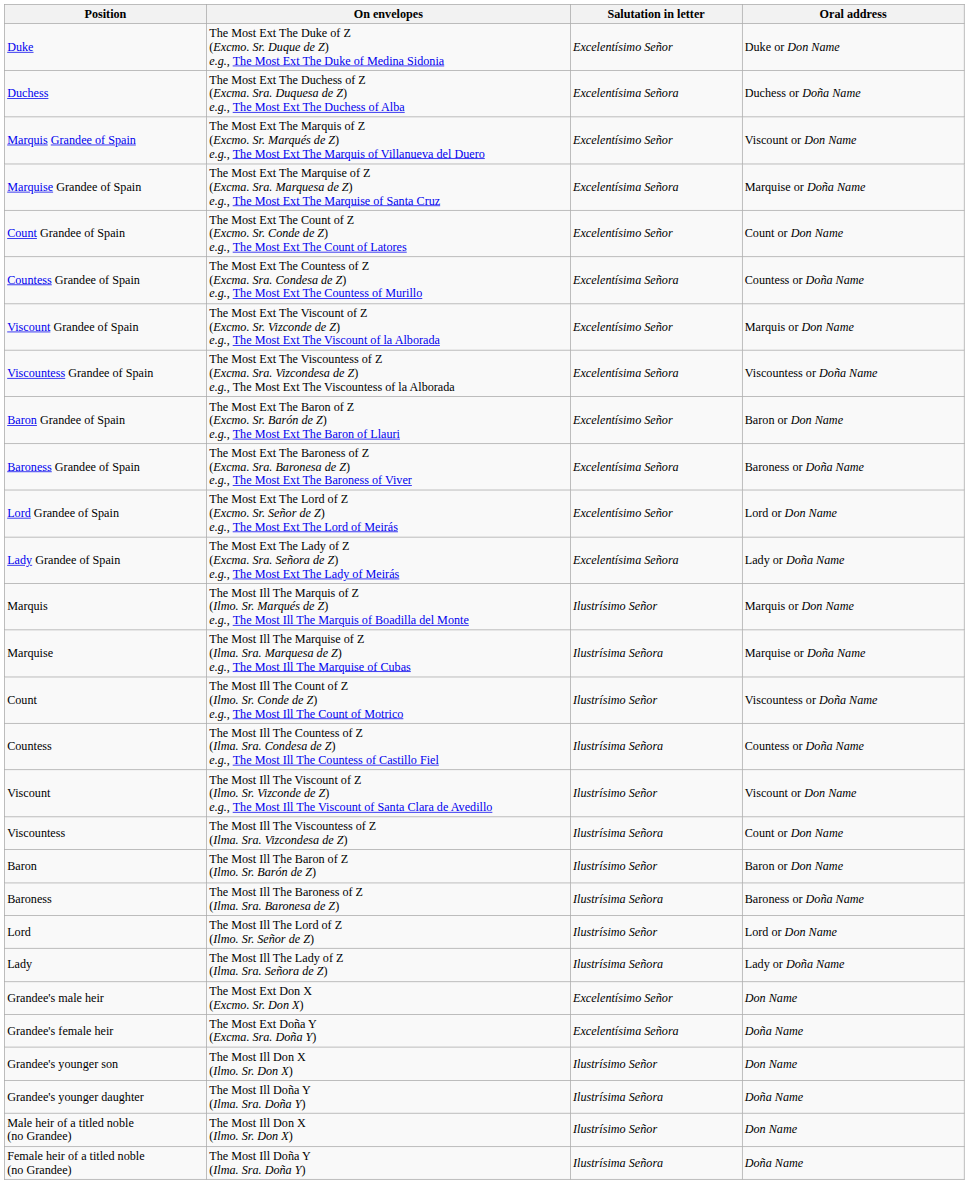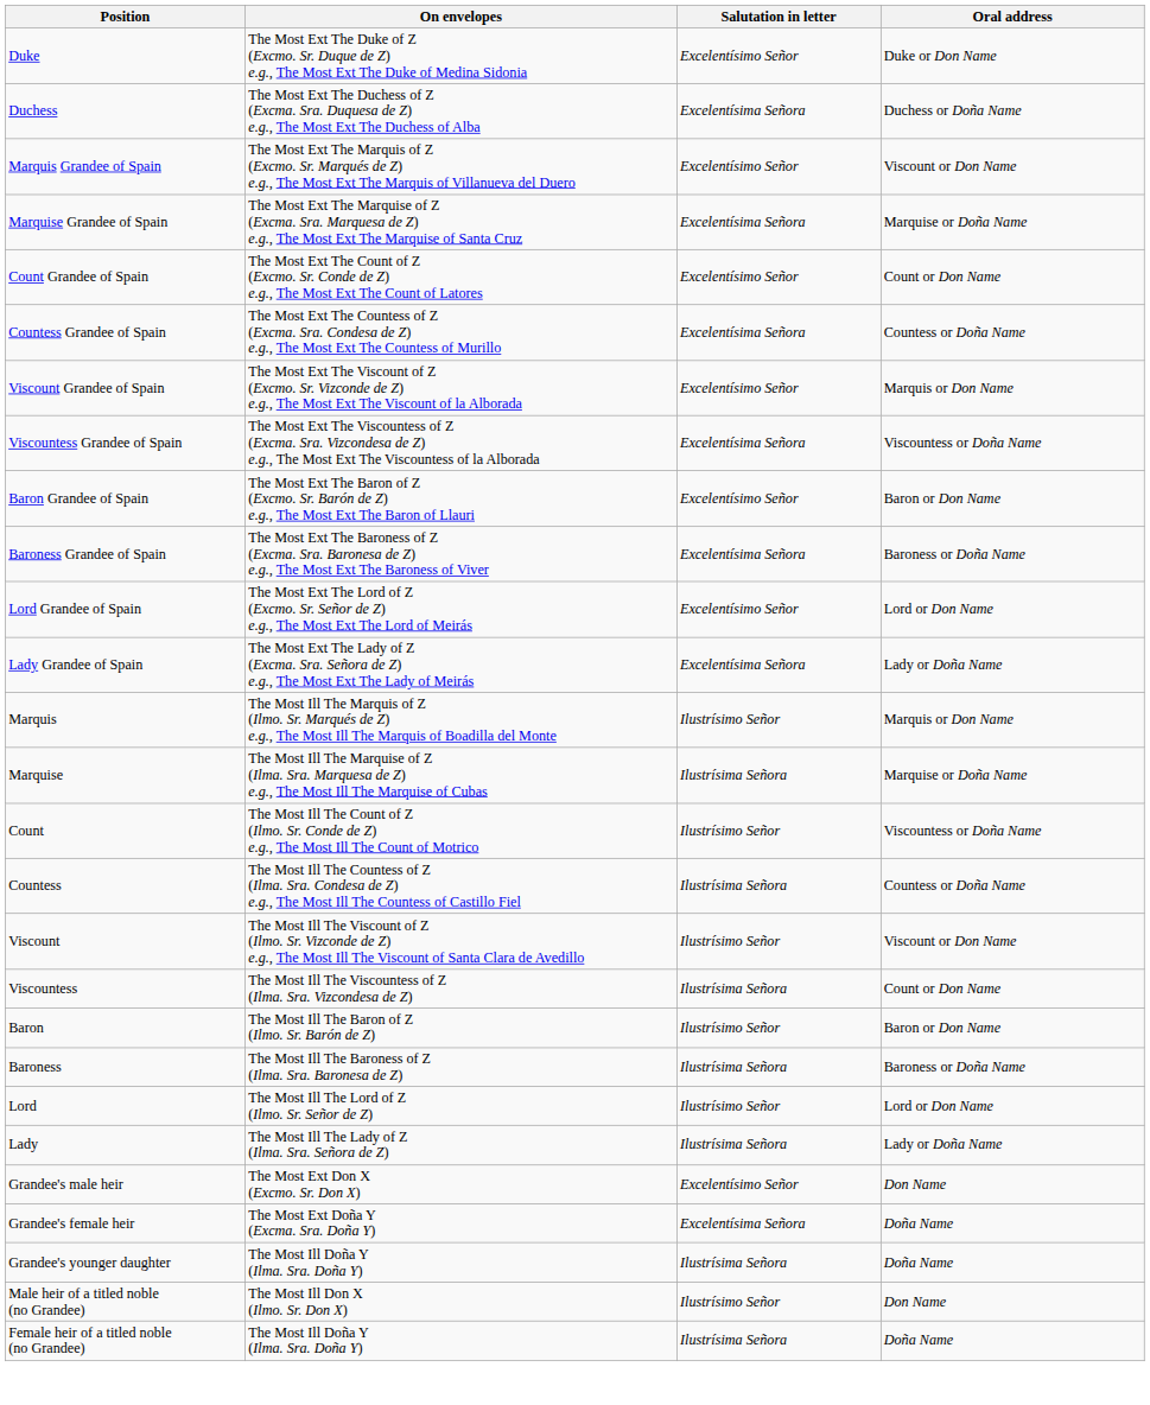- row: Grandee's younger son | The Most Ill Don X (Ilmo. Sr. Don X) | Ilustrísimo Señor | Don Name
